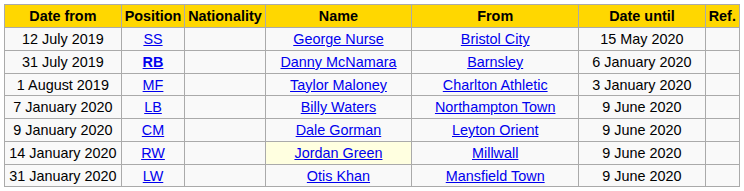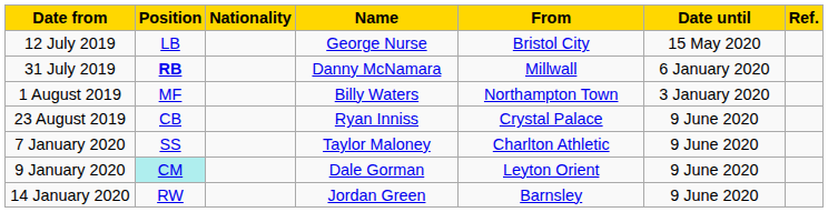12 July 2019 | Position: SS -> LB
31 July 2019 | From: Barnsley -> Millwall
1 August 2019 | Name: Taylor Maloney -> Billy Waters
1 August 2019 | From: Charlton Athletic -> Northampton Town
+ row: 23 August 2019 | CB | Ryan Inniss | Crystal Palace | 9 June 2020
7 January 2020 | Position: LB -> SS
7 January 2020 | Name: Billy Waters -> Taylor Maloney
7 January 2020 | From: Northampton Town -> Charlton Athletic
9 January 2020 | Position: no background -> paleturquoise background
14 January 2020 | Name: lightyellow background -> no background
14 January 2020 | From: Millwall -> Barnsley
- row: 31 January 2020 | LW | Otis Khan | Mansfield Town | 9 June 2020
